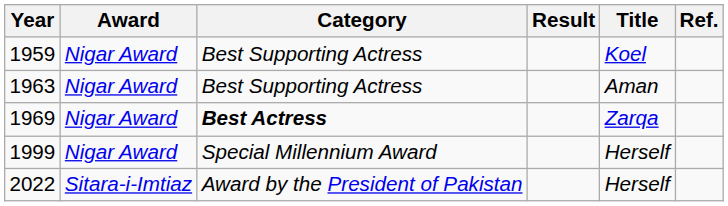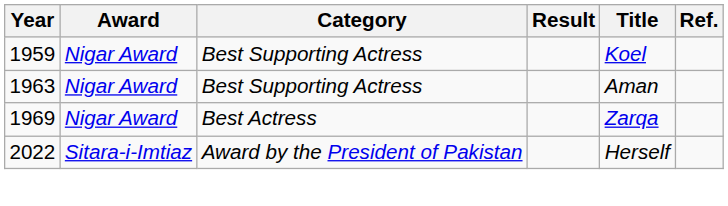1969 | Category: bold -> normal
- row: 1999 | Nigar Award | Special Millennium Award | Herself
